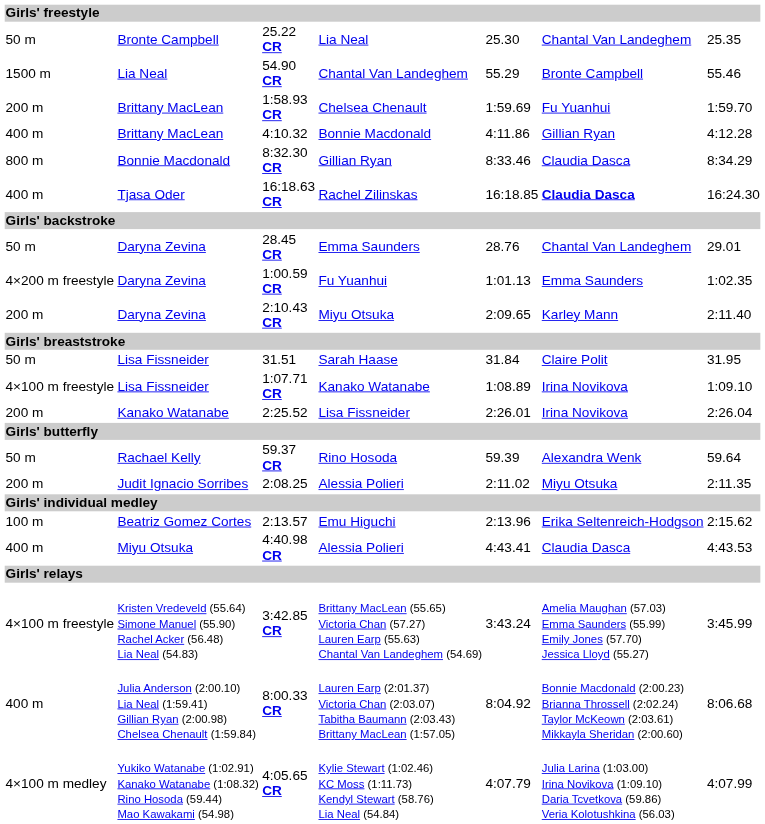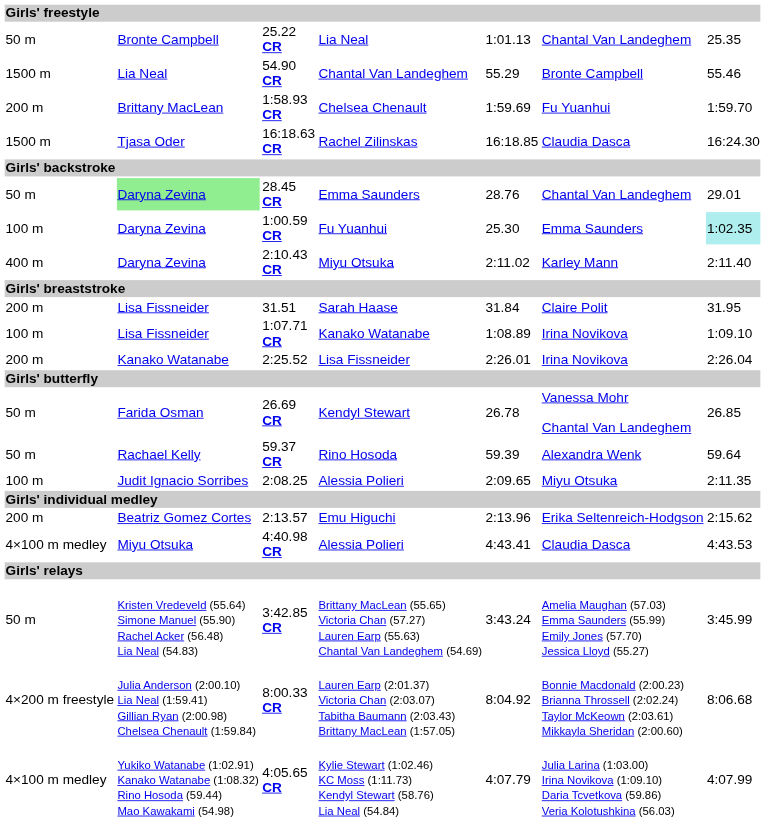25.22 CR | column 5: 25.30 -> 1:01.13
- row: 400 m | Brittany MacLean | 4:10.32 | Bonnie Macdonald | 4:11.86 | Gillian Ryan | 4:12.28
- row: 800 m | Bonnie Macdonald | 8:32.30 CR | Gillian Ryan | 8:33.46 | Claudia Dasca | 8:34.29
16:18.63 CR | column 1: 400 m -> 1500 m
16:18.63 CR | column 6: bold -> normal
28.45 CR | column 2: no background -> lightgreen background
1:00.59 CR | column 1: 4×200 m freestyle -> 100 m
1:00.59 CR | column 5: 1:01.13 -> 25.30
1:00.59 CR | column 7: no background -> paleturquoise background
2:10.43 CR | column 1: 200 m -> 400 m
2:10.43 CR | column 5: 2:09.65 -> 2:11.02
31.51 | column 1: 50 m -> 200 m
1:07.71 CR | column 1: 4×100 m freestyle -> 100 m
+ row: 50 m | Farida Osman | 26.69 CR | Kendyl Stewart | 26.78 | Vanessa Mohr Chantal Van Landeghem | 26.85
2:08.25 | column 1: 200 m -> 100 m
2:08.25 | column 5: 2:11.02 -> 2:09.65
2:13.57 | column 1: 100 m -> 200 m
4:40.98 CR | column 1: 400 m -> 4×100 m medley
3:42.85 CR | column 1: 4×100 m freestyle -> 50 m
8:00.33 CR | column 1: 400 m -> 4×200 m freestyle
